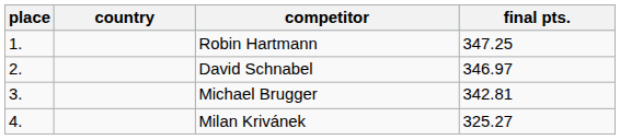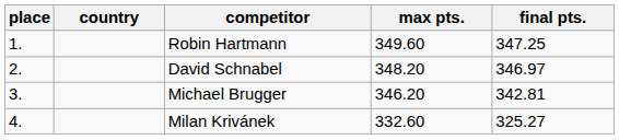+ column: max pts. | 349.60 | 348.20 | 346.20 | 332.60
